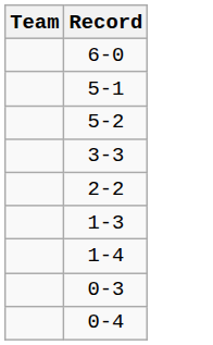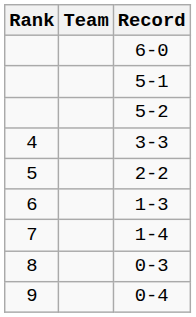+ column: Rank | 4 | 5 | 6 | 7 | 8 | 9
